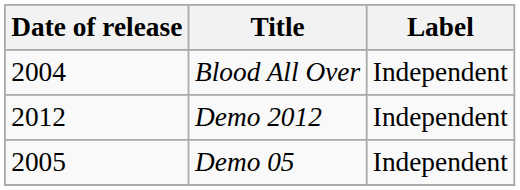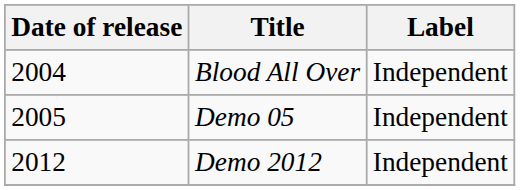rows swapped: Demo 05 <-> Demo 2012
